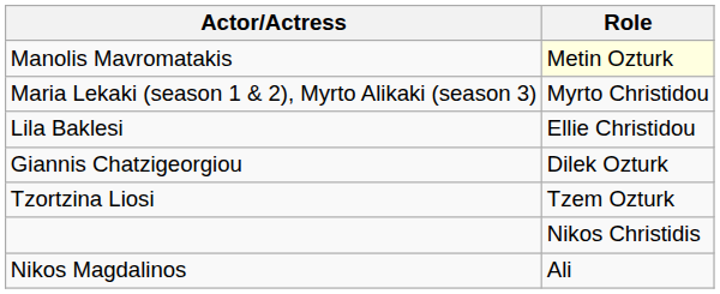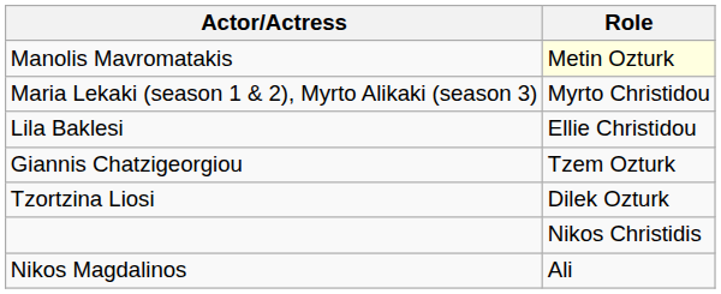Giannis Chatzigeorgiou | Role: Dilek Ozturk -> Tzem Ozturk
Tzortzina Liosi | Role: Tzem Ozturk -> Dilek Ozturk
